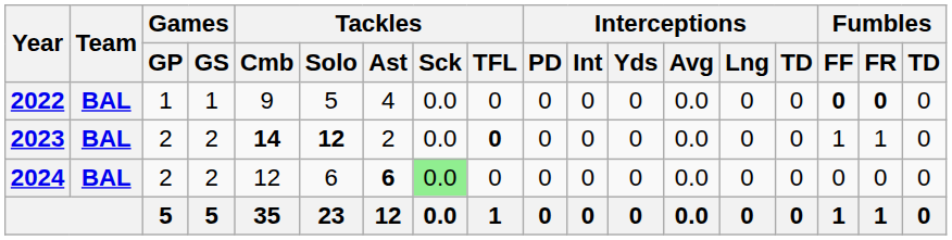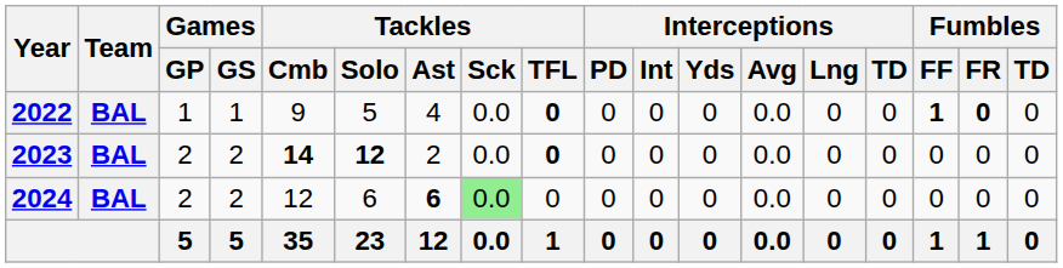2022 | Tackles / TFL: normal -> bold
2022 | Fumbles / FF: 0 -> 1
2023 | Fumbles / FF: 1 -> 0
2023 | Fumbles / FR: 1 -> 0
